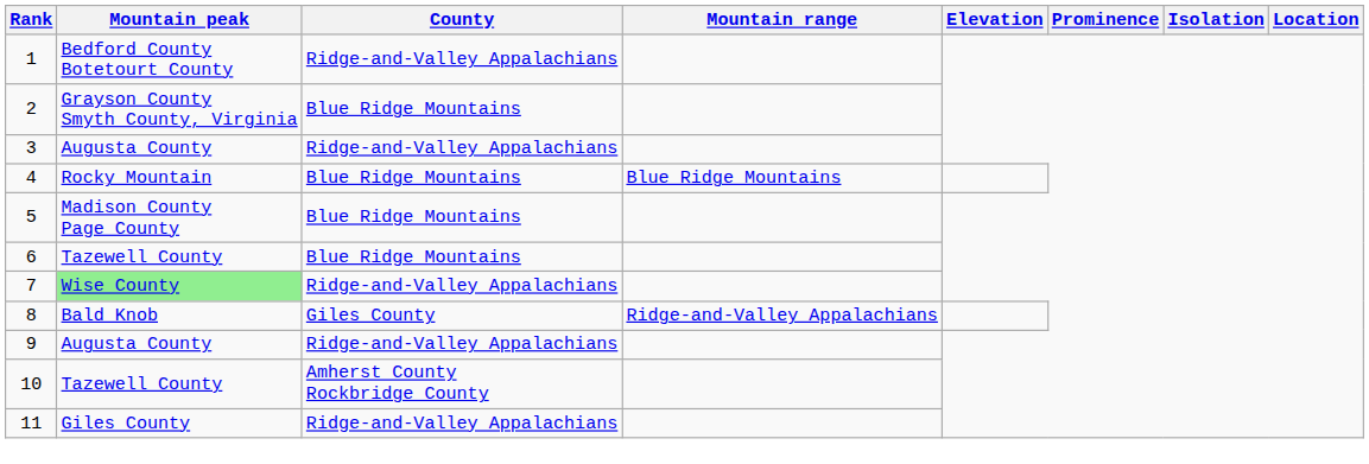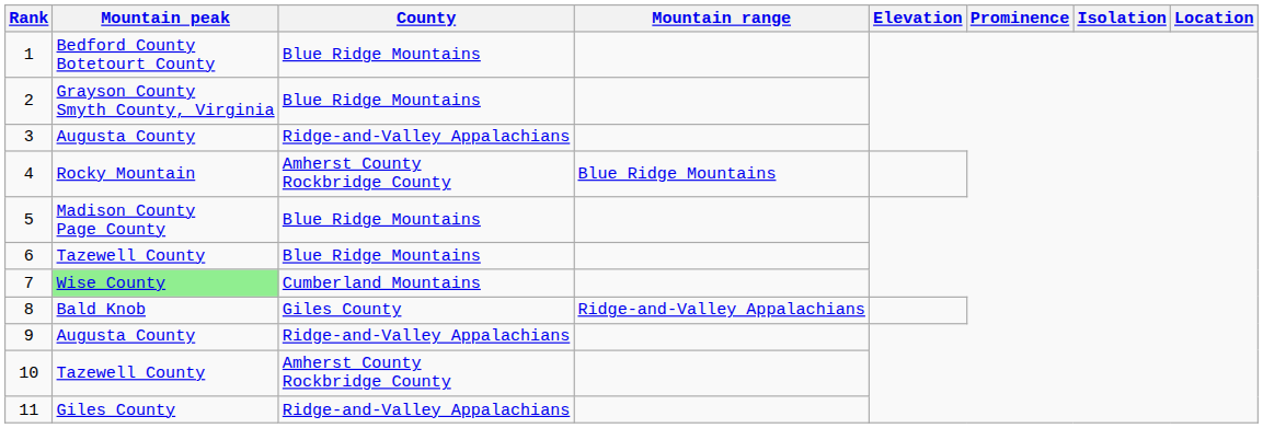1 | County: Ridge-and-Valley Appalachians -> Blue Ridge Mountains
4 | County: Blue Ridge Mountains -> Amherst County Rockbridge County
7 | County: Ridge-and-Valley Appalachians -> Cumberland Mountains
